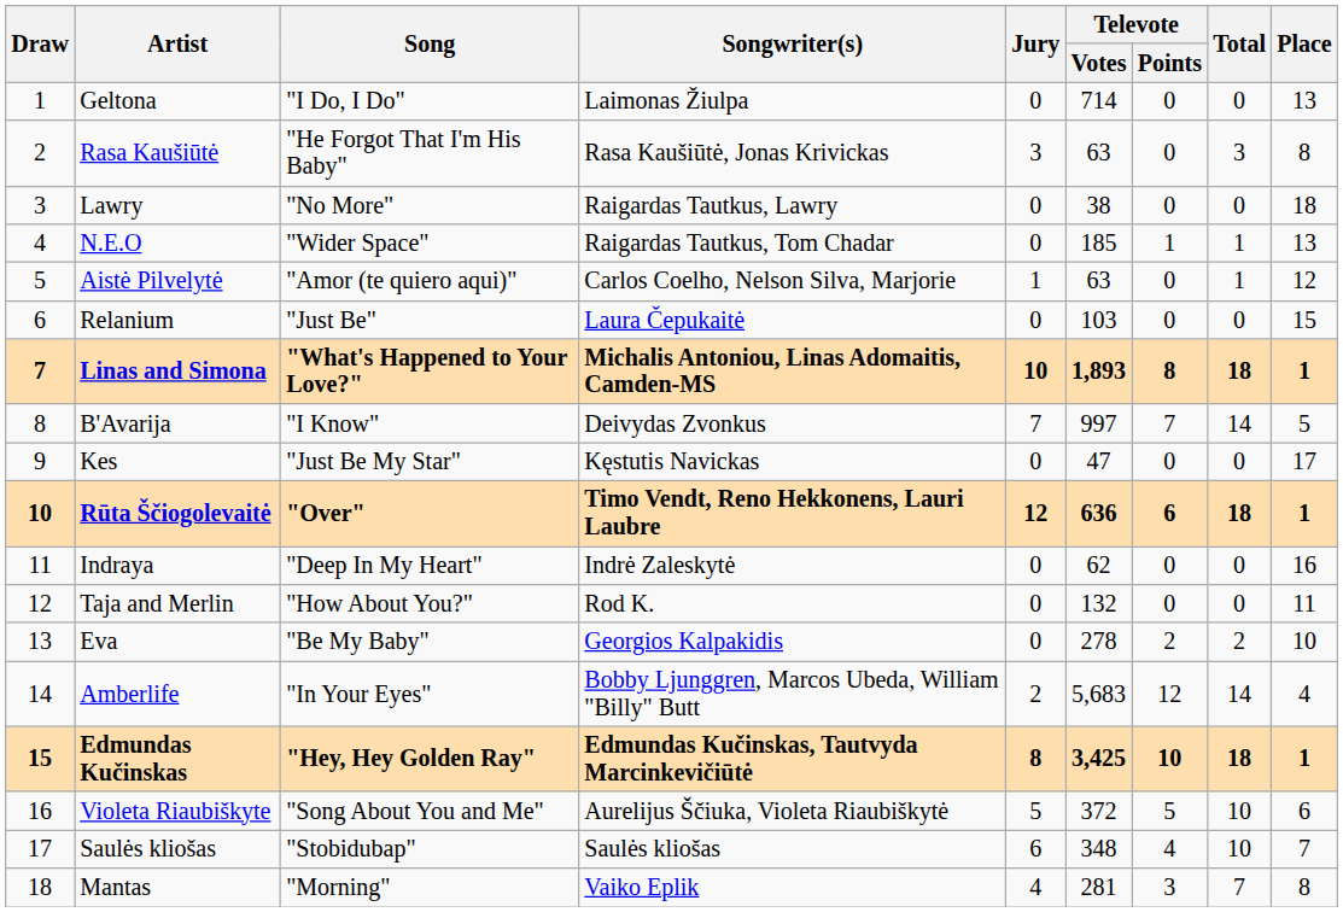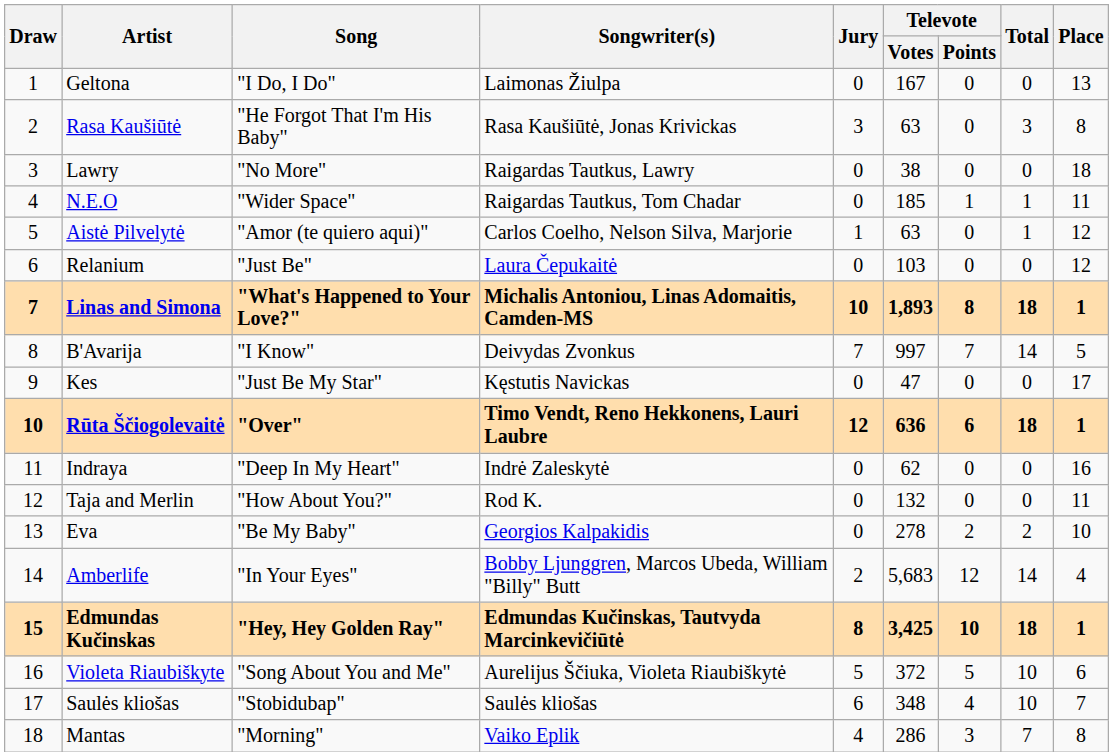Geltona | Televote / Votes: 714 -> 167
N.E.O | Place: 13 -> 11
Relanium | Place: 15 -> 12
Mantas | Televote / Votes: 281 -> 286
